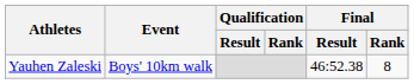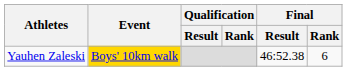Yauhen Zaleski | Event: no background -> gold background
Yauhen Zaleski | Final / Rank: 8 -> 6
